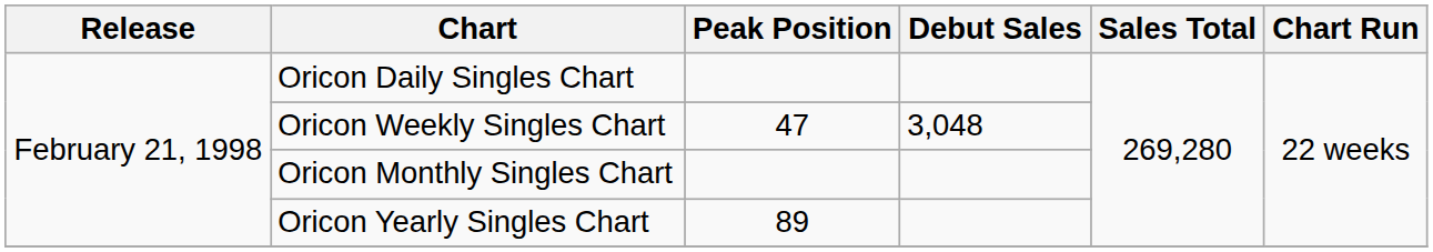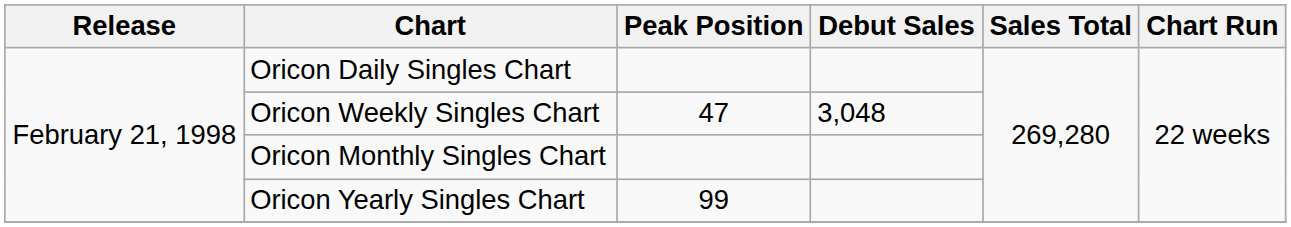Oricon Yearly Singles Chart | Peak Position: 89 -> 99
